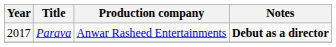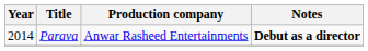Parava | Year: 2017 -> 2014
